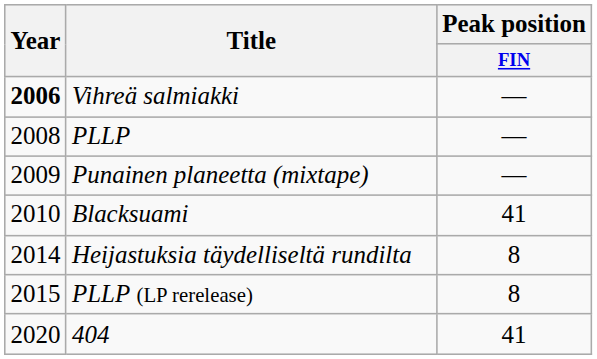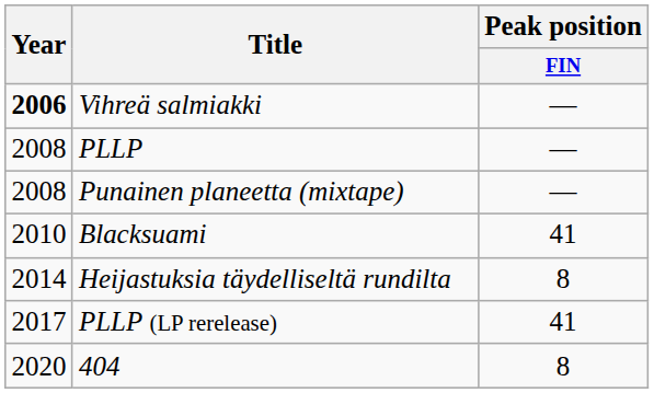Punainen planeetta (mixtape) | Year: 2009 -> 2008
PLLP (LP rerelease) | Year: 2015 -> 2017
PLLP (LP rerelease) | Peak position / FIN: 8 -> 41
404 | Peak position / FIN: 41 -> 8
